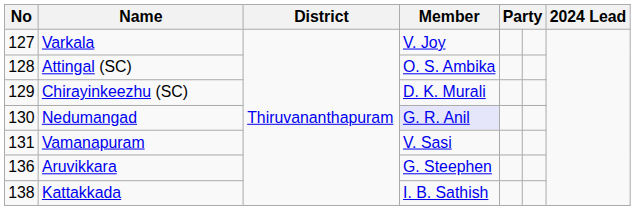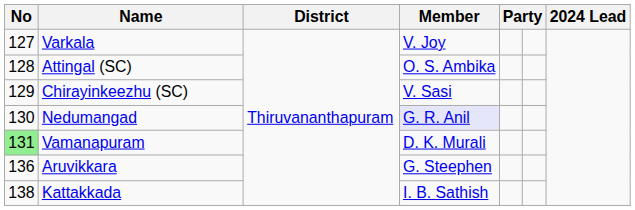Chirayinkeezhu (SC) | Member: D. K. Murali -> V. Sasi
Vamanapuram | No: no background -> lightgreen background
Vamanapuram | Member: V. Sasi -> D. K. Murali
